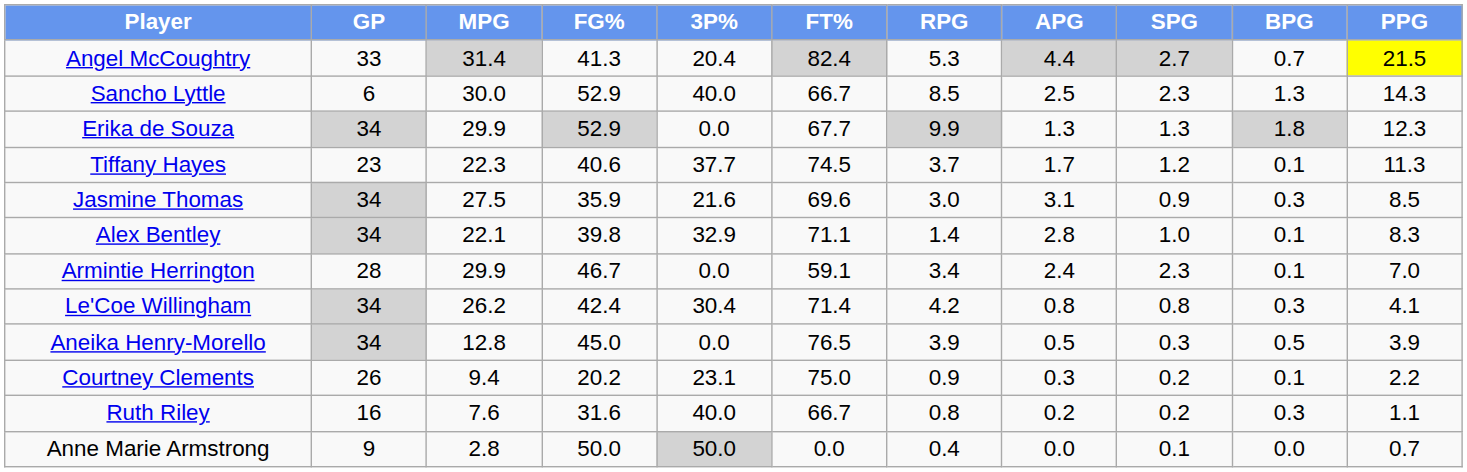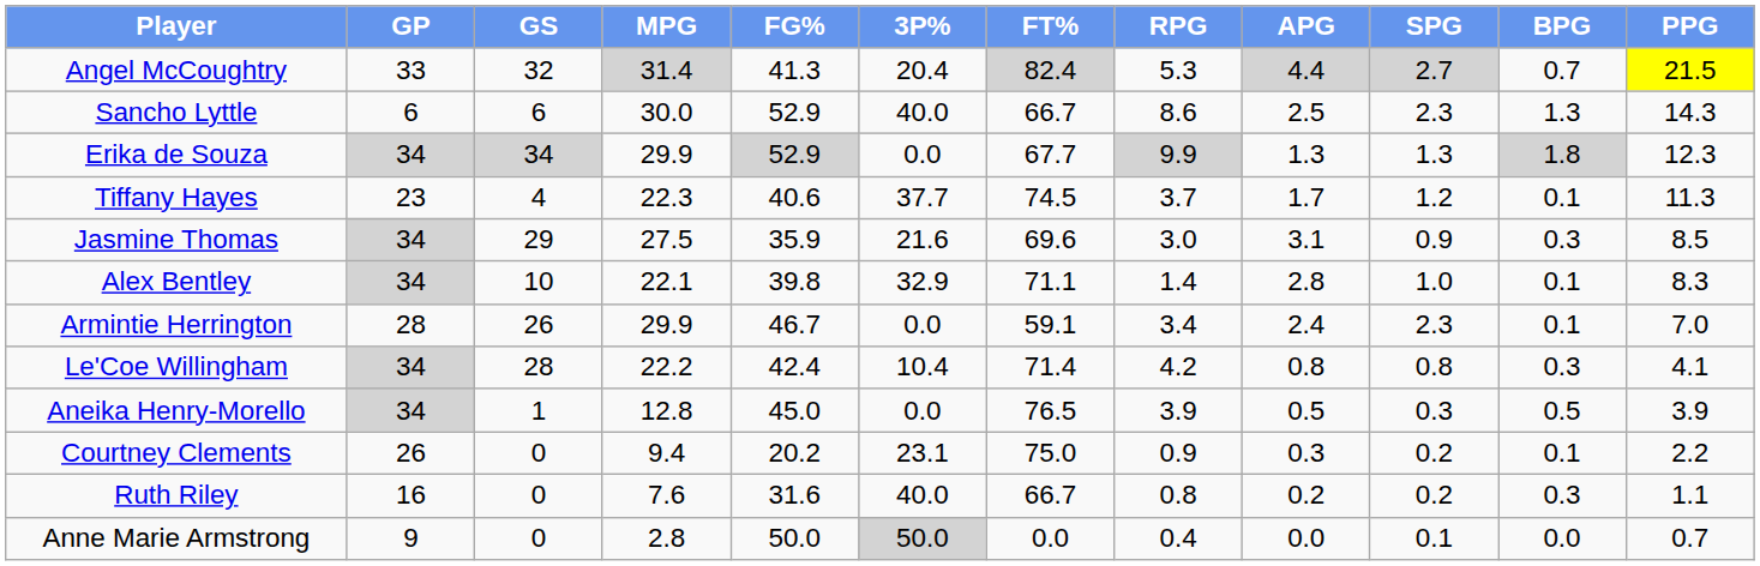+ column: GS | 32 | 6 | 34 | 4 | 29 | 10 | 26 | 28 | 1 | 0 | 0 | 0
Sancho Lyttle | RPG: 8.5 -> 8.6
Le'Coe Willingham | MPG: 26.2 -> 22.2
Le'Coe Willingham | 3P%: 30.4 -> 10.4
